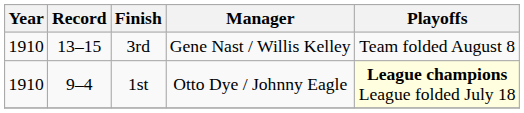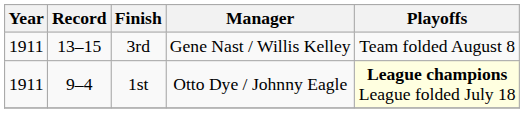3rd | Year: 1910 -> 1911
1st | Year: 1910 -> 1911
